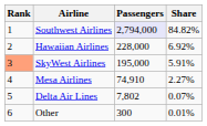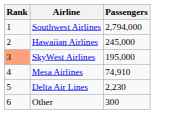- column: Share | 84.82% | 6.92% | 5.91% | 2.27% | 0.07% | 0.01%
Southwest Airlines | Passengers: lavender background -> no background
Hawaiian Airlines | Passengers: 228,000 -> 245,000
Delta Air Lines | Passengers: 7,802 -> 2,230
